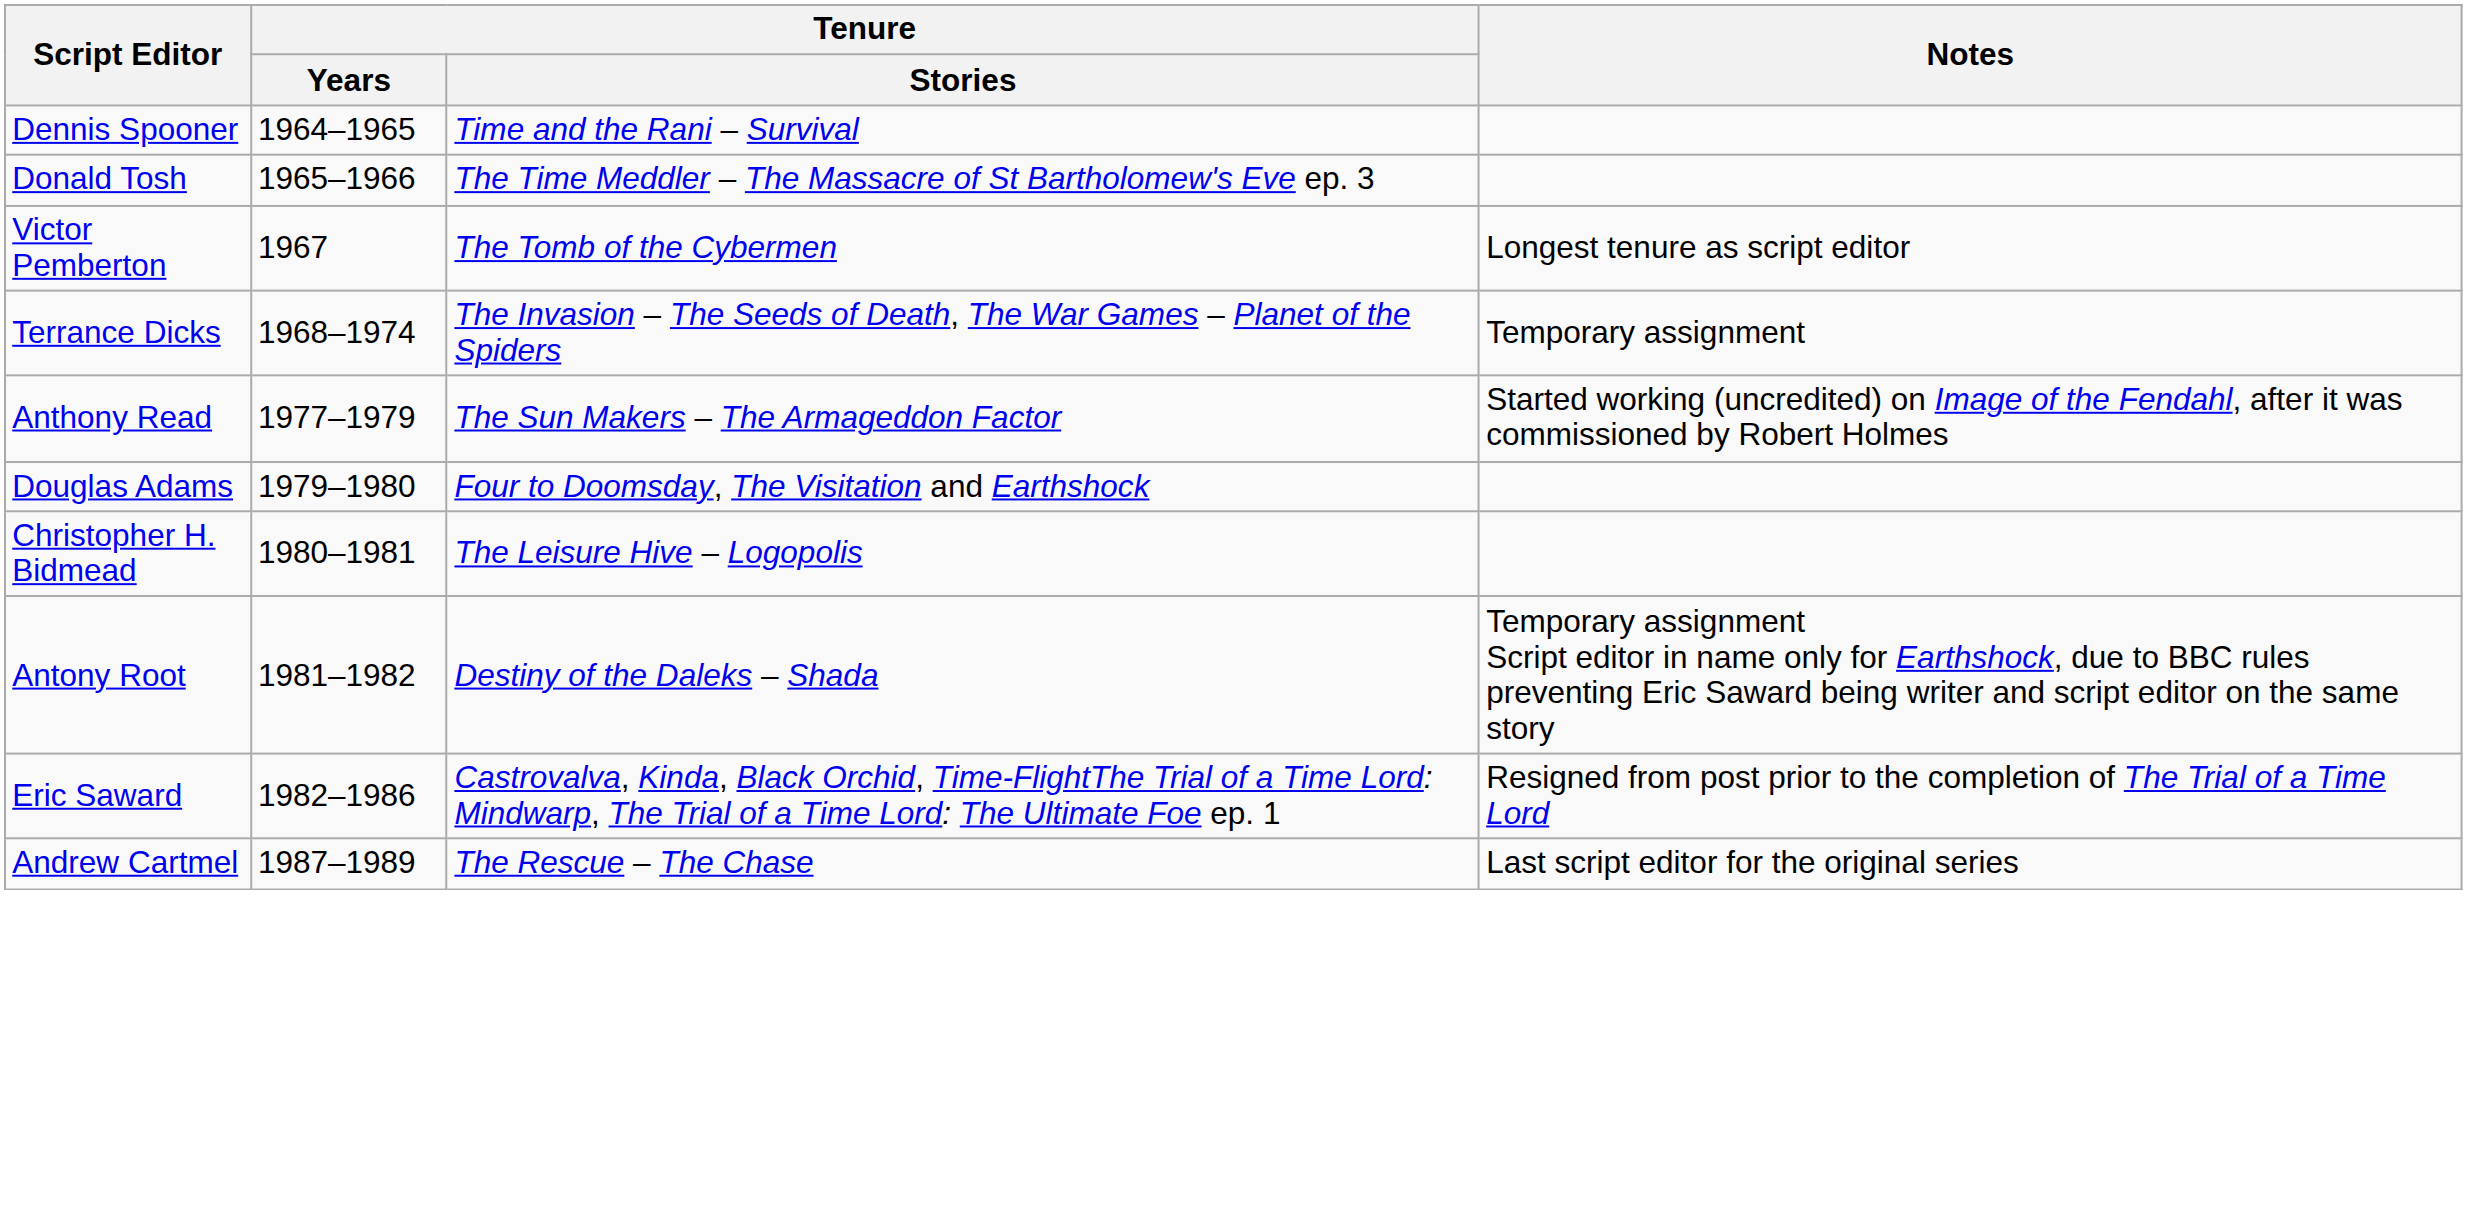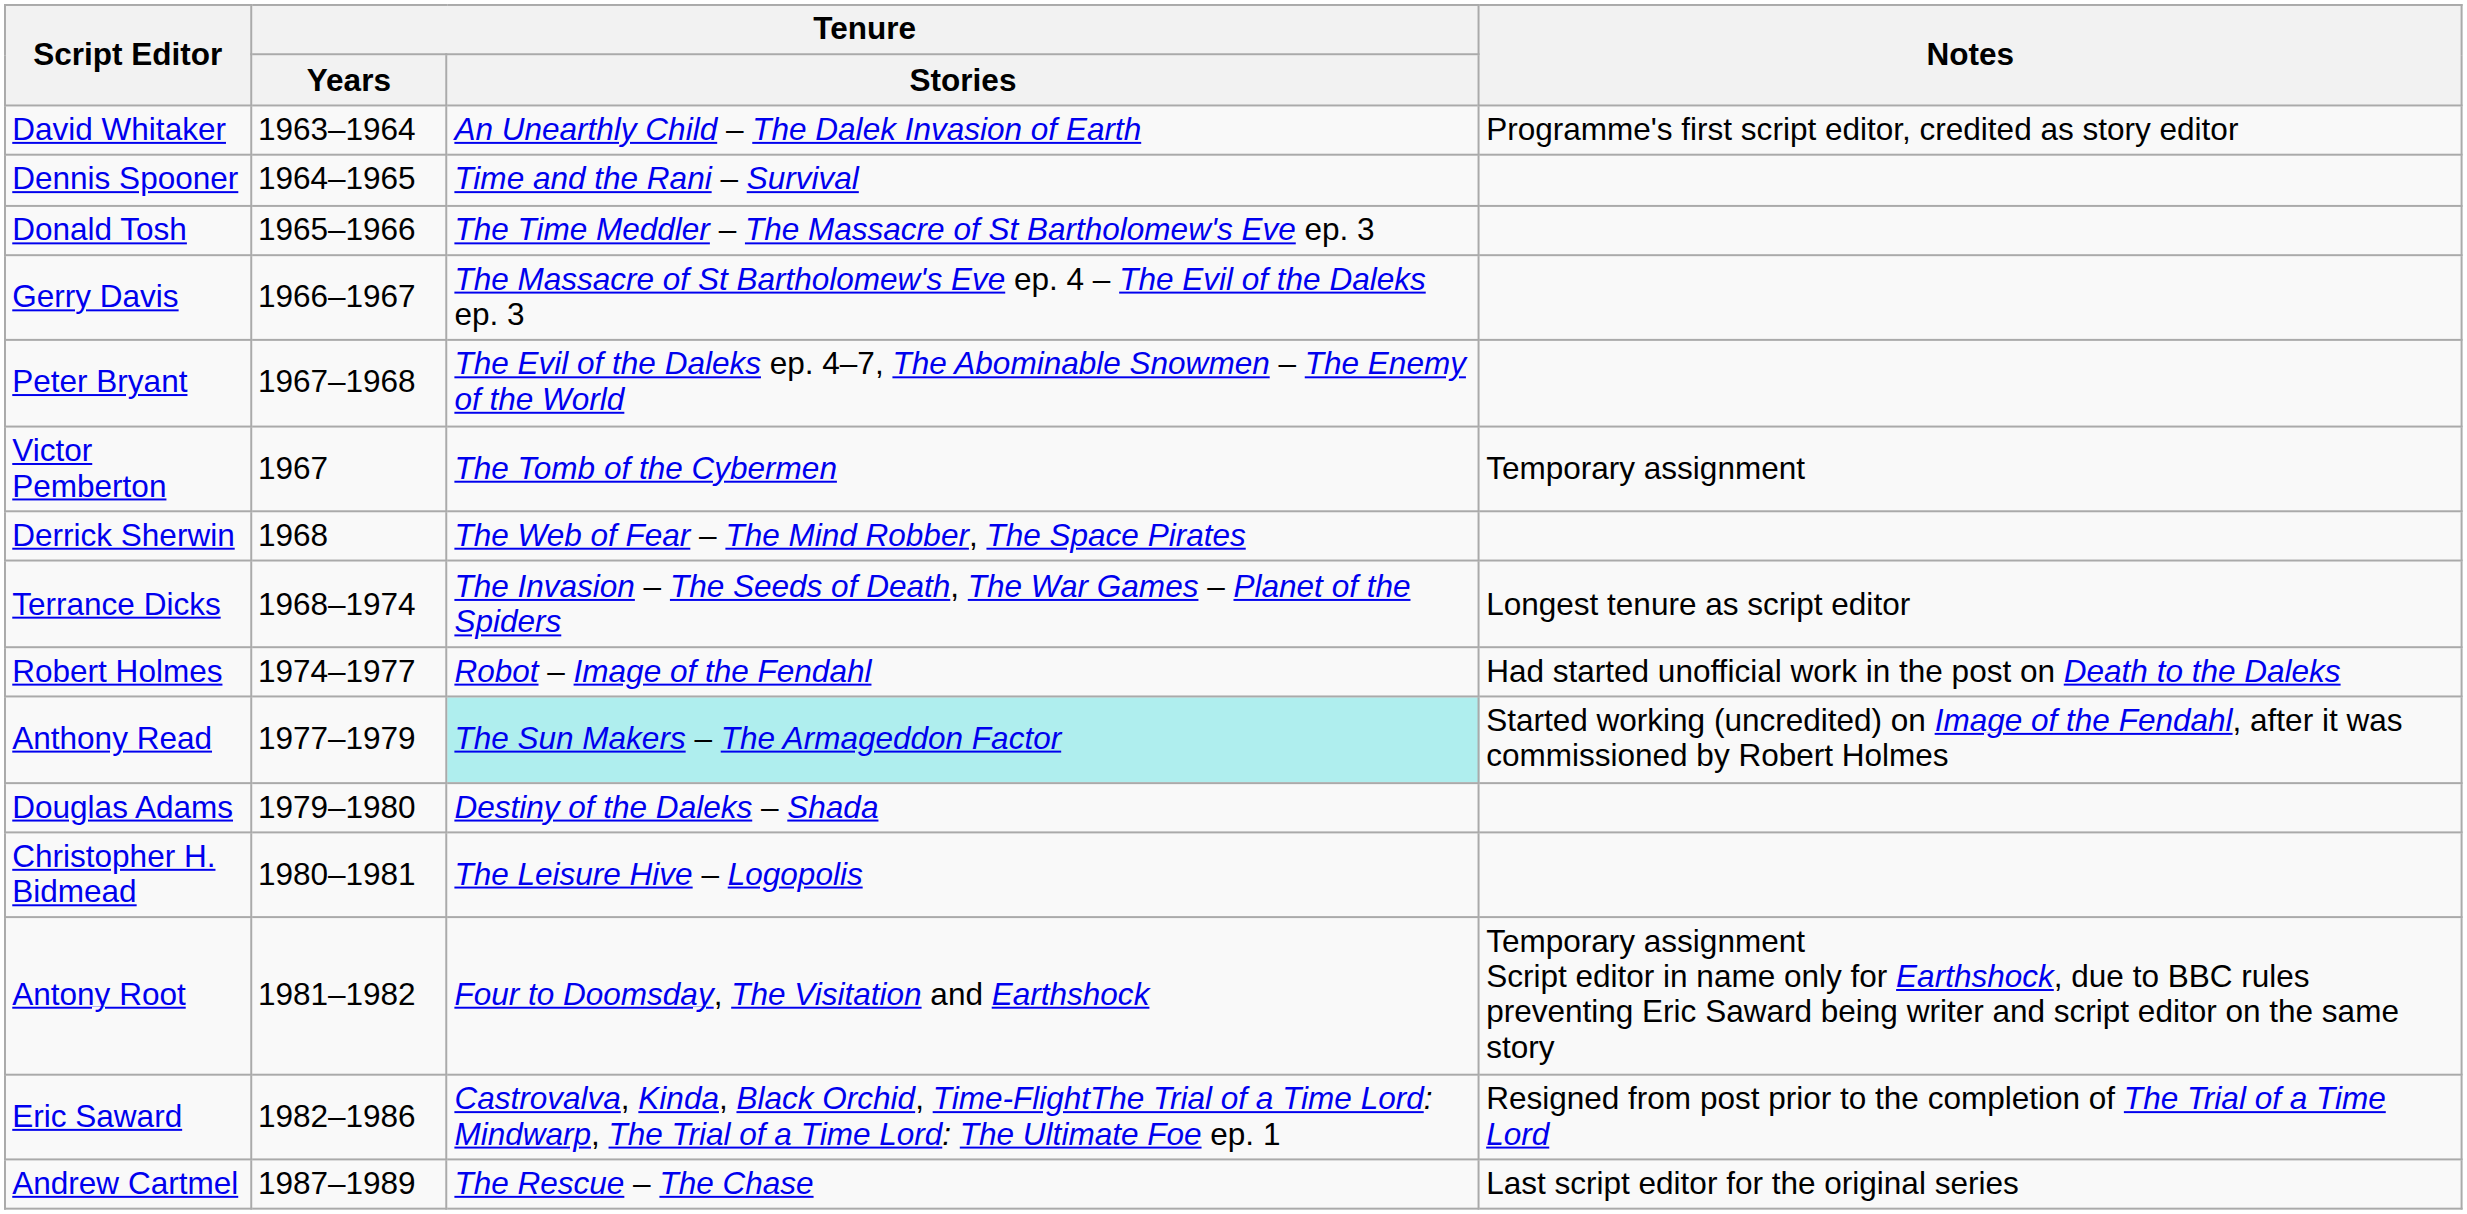+ row: David Whitaker | 1963–1964 | An Unearthly Child – The Dalek Invasion of Earth | Programme's first script editor, credited as story editor
+ row: Gerry Davis | 1966–1967 | The Massacre of St Bartholomew's Eve ep. 4 – The Evil of the Daleks ep. 3
+ row: Peter Bryant | 1967–1968 | The Evil of the Daleks ep. 4–7, The Abominable Snowmen – The Enemy of the World
Victor Pemberton | Notes: Longest tenure as script editor -> Temporary assignment
+ row: Derrick Sherwin | 1968 | The Web of Fear – The Mind Robber, The Space Pirates
Terrance Dicks | Notes: Temporary assignment -> Longest tenure as script editor
+ row: Robert Holmes | 1974–1977 | Robot – Image of the Fendahl | Had started unofficial work in the post on Death to the Daleks
Anthony Read | Tenure / Stories: no background -> paleturquoise background
Douglas Adams | Tenure / Stories: Four to Doomsday, The Visitation and Earthshock -> Destiny of the Daleks – Shada
Antony Root | Tenure / Stories: Destiny of the Daleks – Shada -> Four to Doomsday, The Visitation and Earthshock
